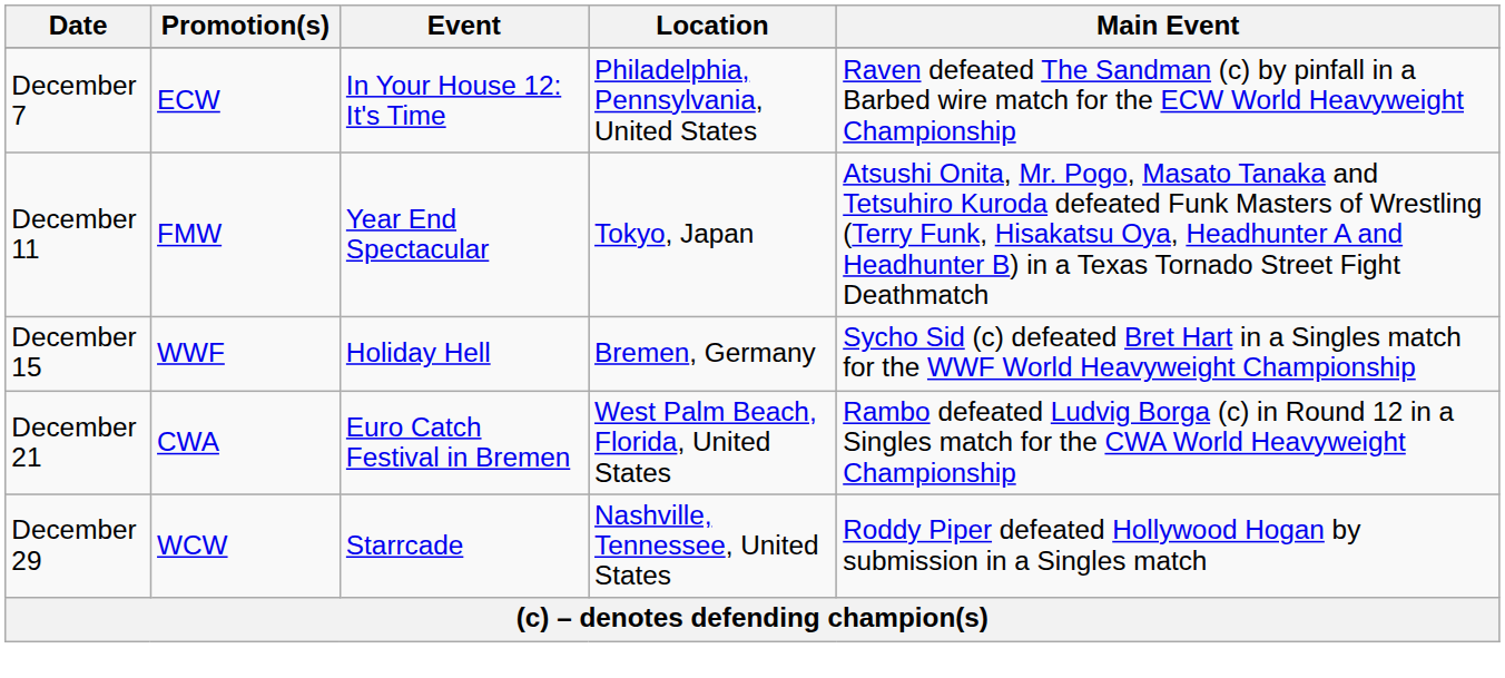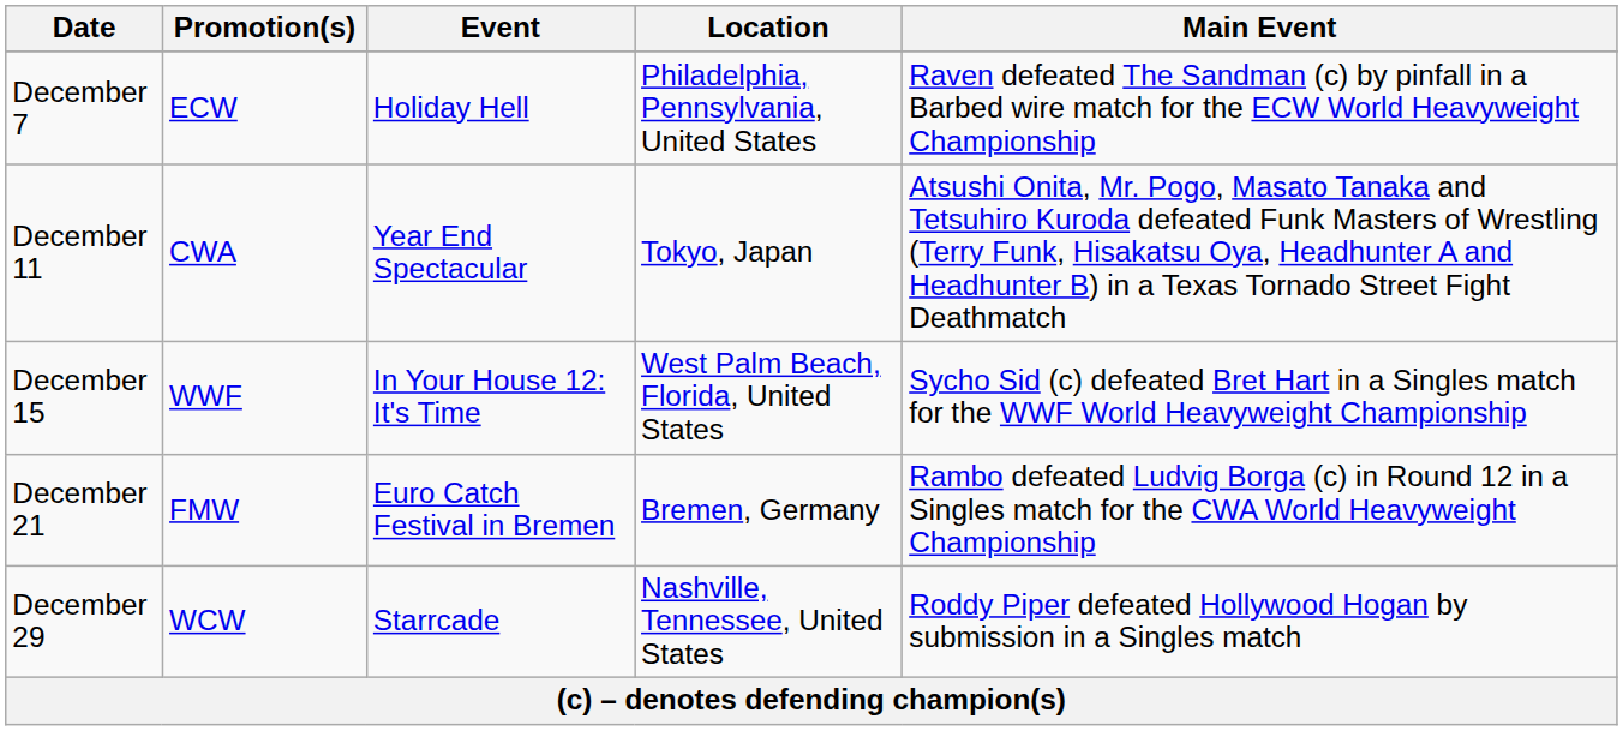December 7 | Event: In Your House 12: It's Time -> Holiday Hell
December 11 | Promotion(s): FMW -> CWA
December 15 | Event: Holiday Hell -> In Your House 12: It's Time
December 15 | Location: Bremen, Germany -> West Palm Beach, Florida, United States
December 21 | Promotion(s): CWA -> FMW
December 21 | Location: West Palm Beach, Florida, United States -> Bremen, Germany
